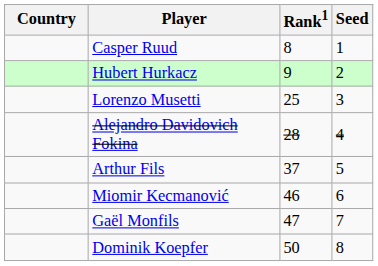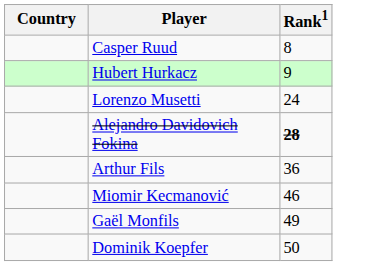- column: Seed | 1 | 2 | 3 | 4 | 5 | 6 | 7 | 8
Lorenzo Musetti | Rank1: 25 -> 24
Alejandro Davidovich Fokina | Rank1: normal -> bold
Arthur Fils | Rank1: 37 -> 36
Gaël Monfils | Rank1: 47 -> 49
